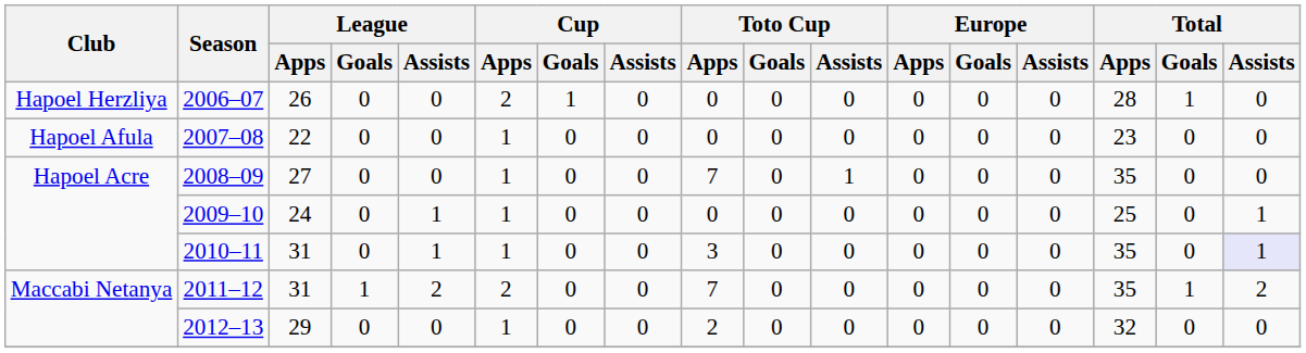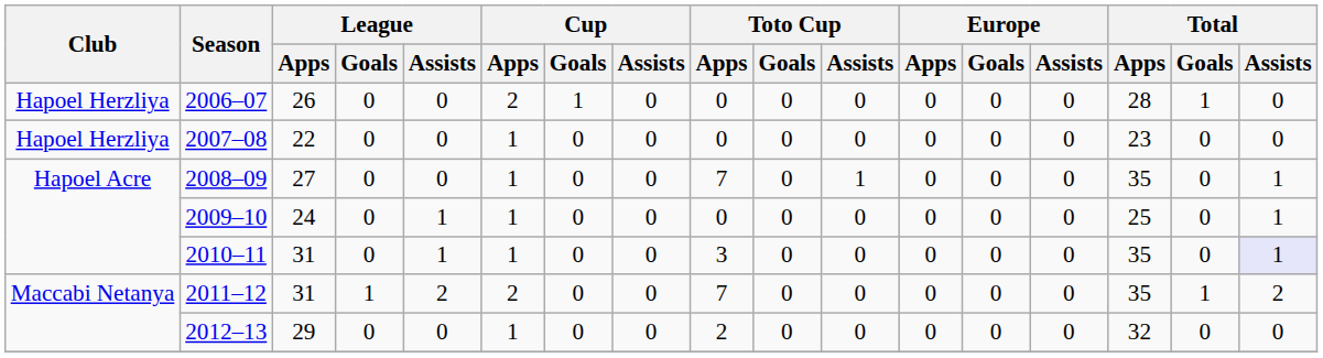2007–08 | Club: Hapoel Afula -> Hapoel Herzliya
2008–09 | Total / Assists: 0 -> 1
